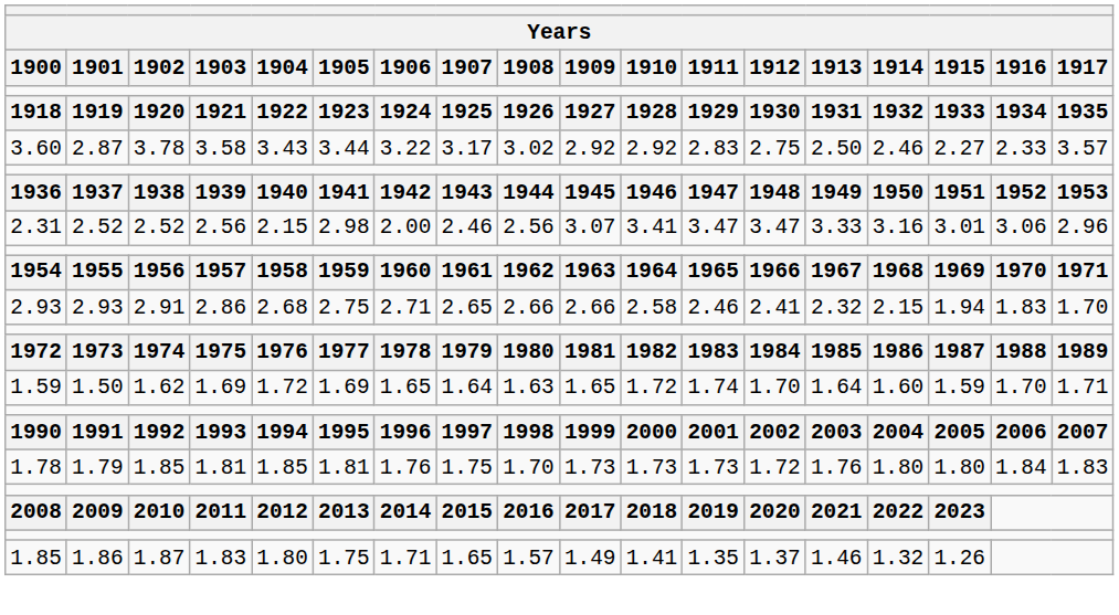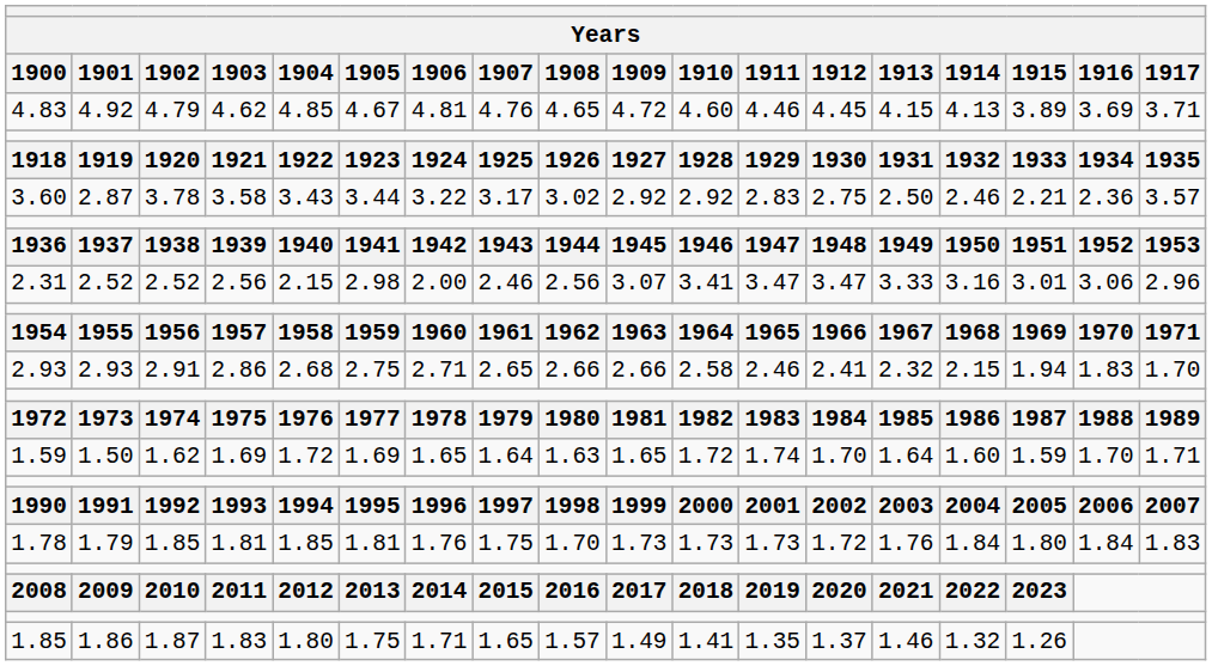+ row: 4.83 | 4.92 | 4.79 | 4.62 | 4.85 | 4.67 | 4.81 | 4.76 | 4.65 | 4.72 | 4.60 | 4.46 | 4.45 | 4.15 | 4.13 | 3.89 | 3.69 | 3.71
3.60 | 1915: 2.27 -> 2.21
3.60 | 1916: 2.33 -> 2.36
1.78 | 1914: 1.80 -> 1.84
